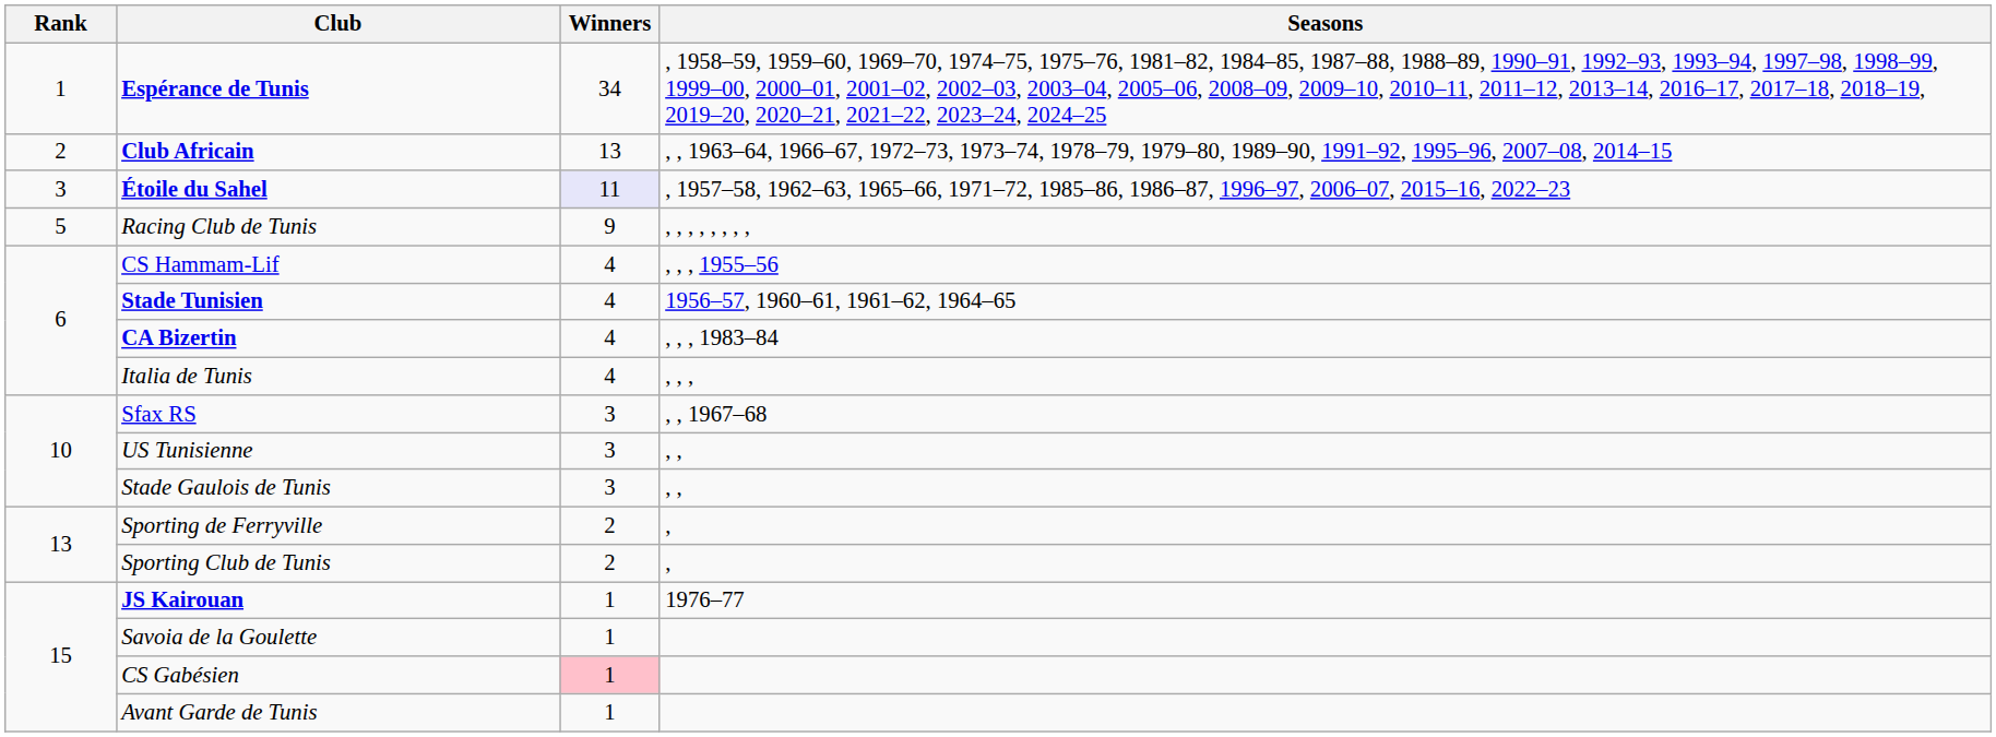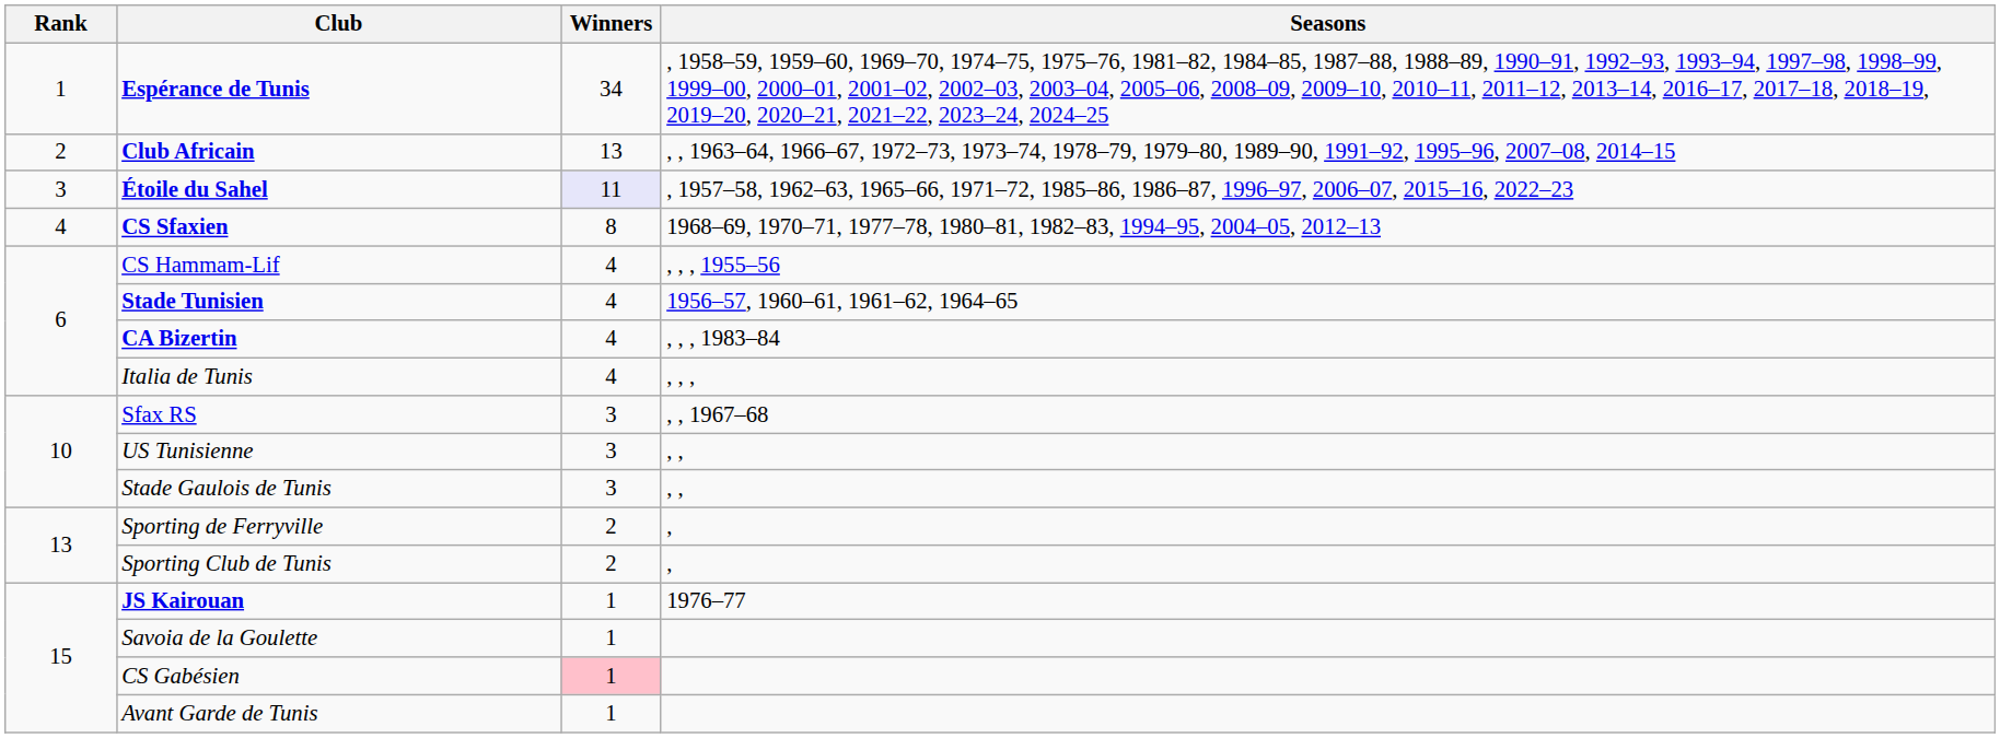- row: 5 | Racing Club de Tunis | 9 | , , , , , , , ,
+ row: 4 | CS Sfaxien | 8 | 1968–69, 1970–71, 1977–78, 1980–81, 1982–83, 1994–95, 2004–05, 2012–13
